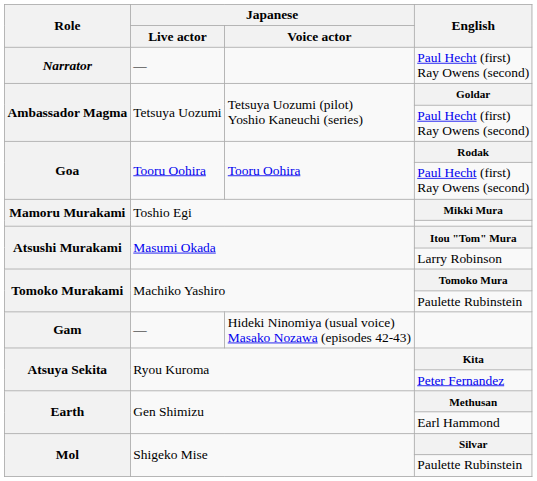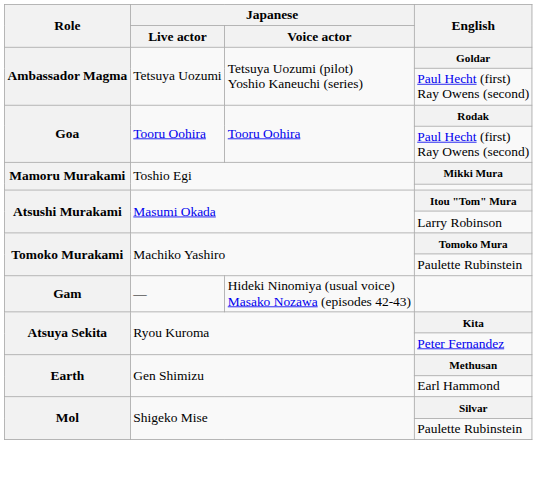- row: Narrator | — | Paul Hecht (first) Ray Owens (second)
